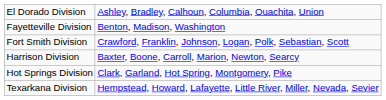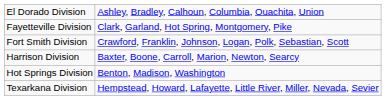Fayetteville Division | column 2: Benton, Madison, Washington -> Clark, Garland, Hot Spring, Montgomery, Pike
Hot Springs Division | column 2: Clark, Garland, Hot Spring, Montgomery, Pike -> Benton, Madison, Washington
